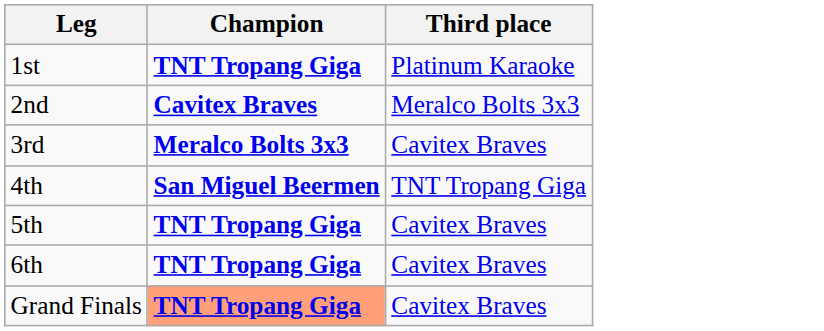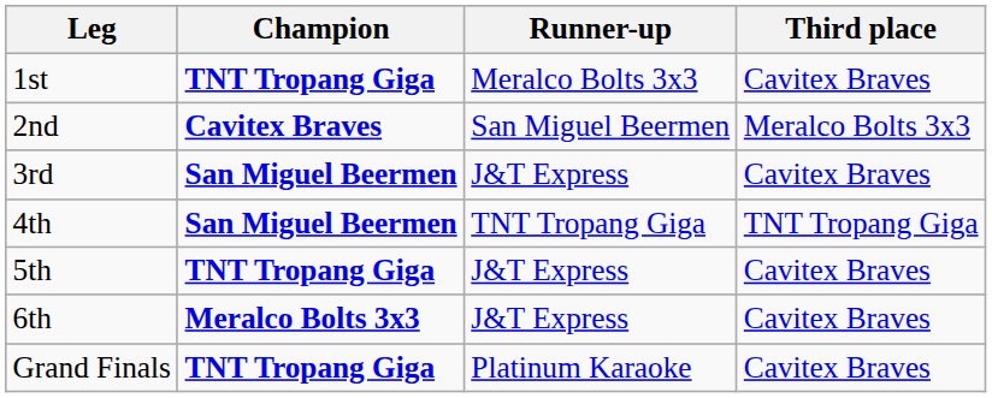+ column: Runner-up | Meralco Bolts 3x3 | San Miguel Beermen | J&T Express | TNT Tropang Giga | J&T Express | J&T Express | Platinum Karaoke
1st | Third place: Platinum Karaoke -> Cavitex Braves
3rd | Champion: Meralco Bolts 3x3 -> San Miguel Beermen
6th | Champion: TNT Tropang Giga -> Meralco Bolts 3x3
Grand Finals | Champion: lightsalmon background -> no background
